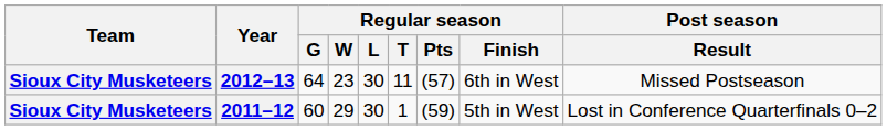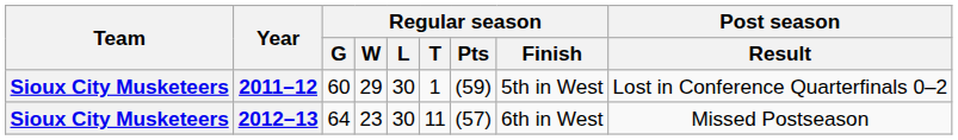rows swapped: 2011–12 <-> 2012–13
